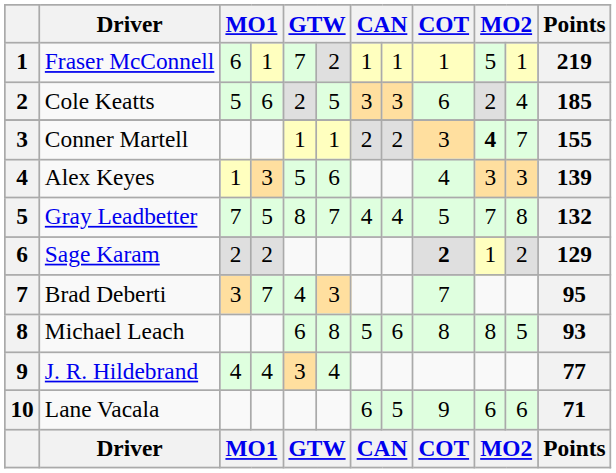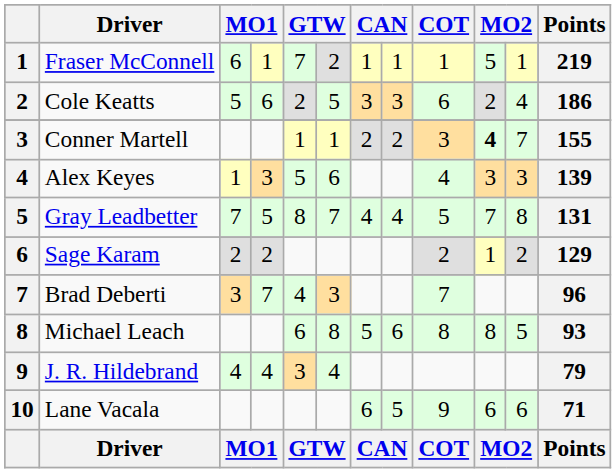Cole Keatts | Points: 185 -> 186
Gray Leadbetter | Points: 132 -> 131
Sage Karam | COT: bold -> normal
Brad Deberti | Points: 95 -> 96
J. R. Hildebrand | Points: 77 -> 79
